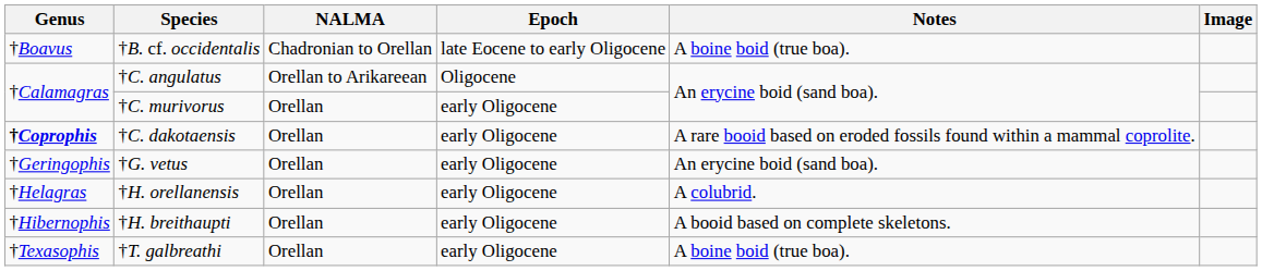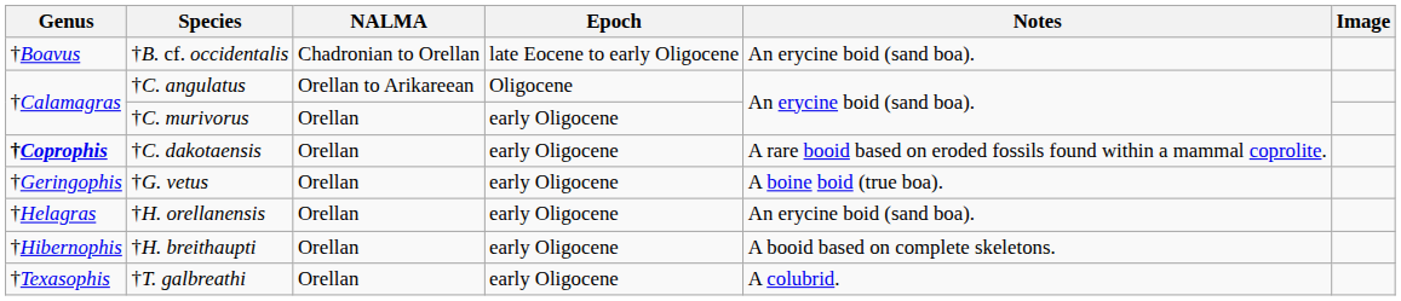†B. cf. occidentalis | Notes: A boine boid (true boa). -> An erycine boid (sand boa).
†G. vetus | Notes: An erycine boid (sand boa). -> A boine boid (true boa).
†H. orellanensis | Notes: A colubrid. -> An erycine boid (sand boa).
†T. galbreathi | Notes: A boine boid (true boa). -> A colubrid.
